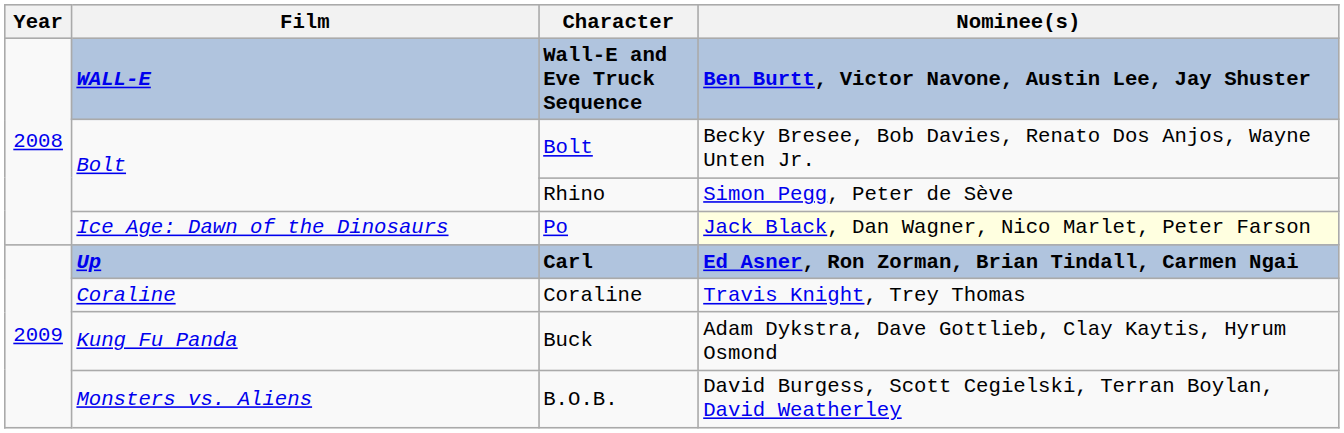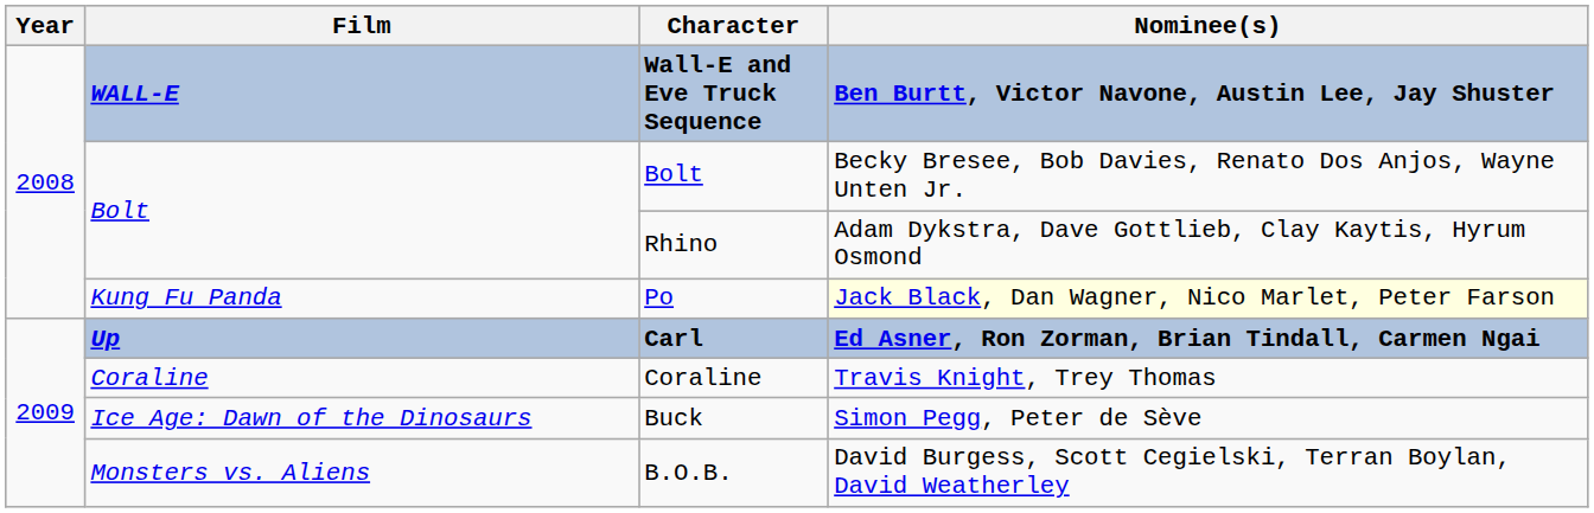Rhino | Nominee(s): Simon Pegg, Peter de Sève -> Adam Dykstra, Dave Gottlieb, Clay Kaytis, Hyrum Osmond
Po | Film: Ice Age: Dawn of the Dinosaurs -> Kung Fu Panda
Buck | Film: Kung Fu Panda -> Ice Age: Dawn of the Dinosaurs
Buck | Nominee(s): Adam Dykstra, Dave Gottlieb, Clay Kaytis, Hyrum Osmond -> Simon Pegg, Peter de Sève
